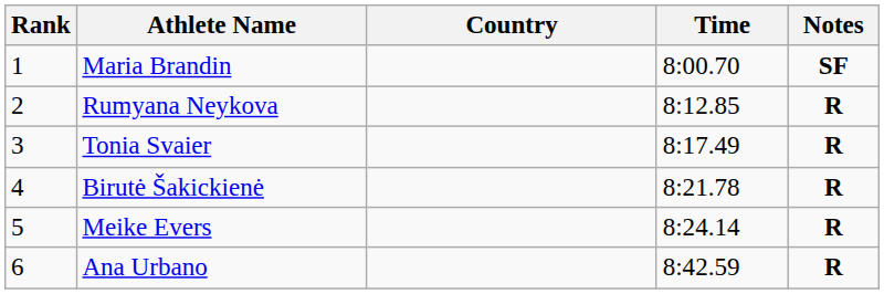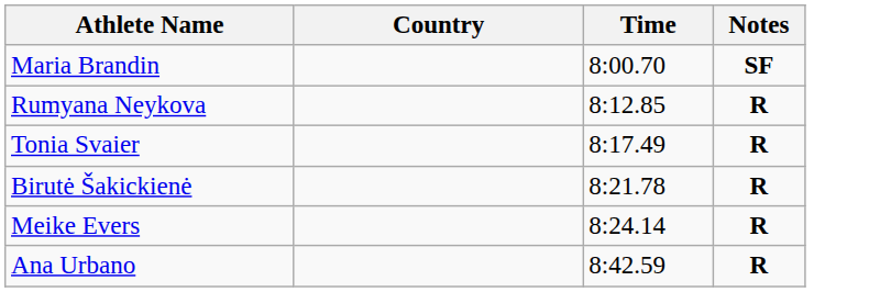- column: Rank | 1 | 2 | 3 | 4 | 5 | 6
